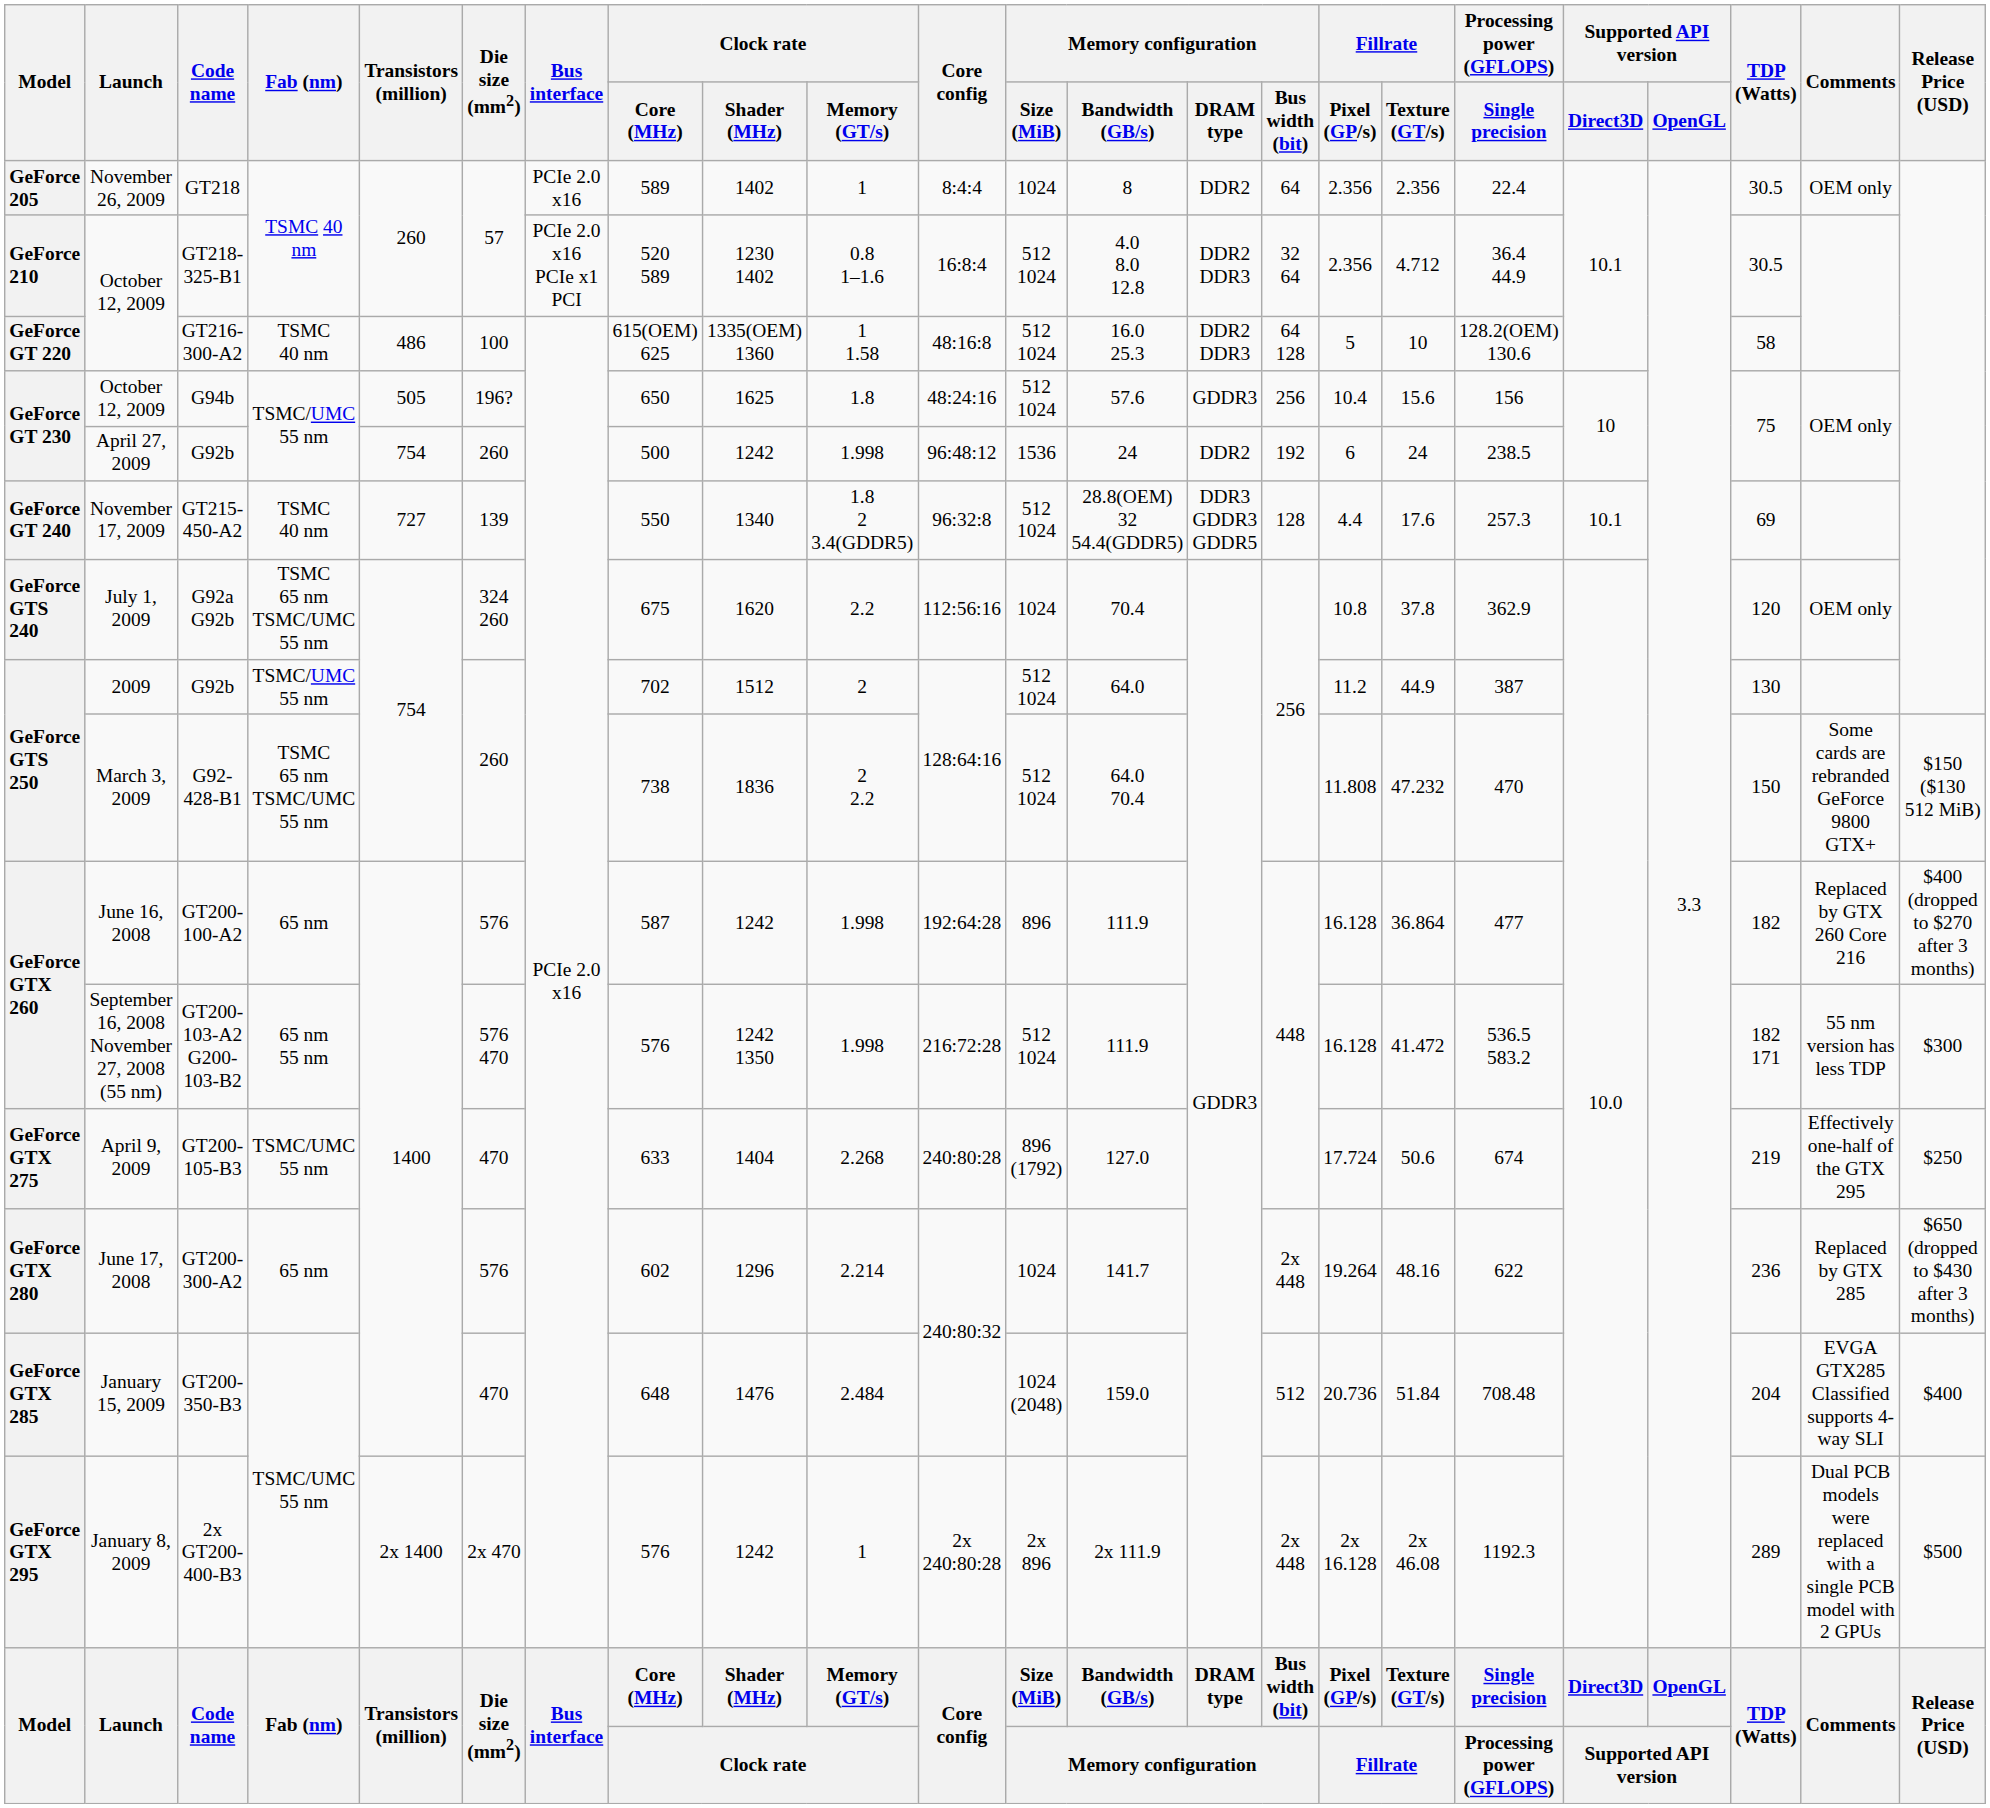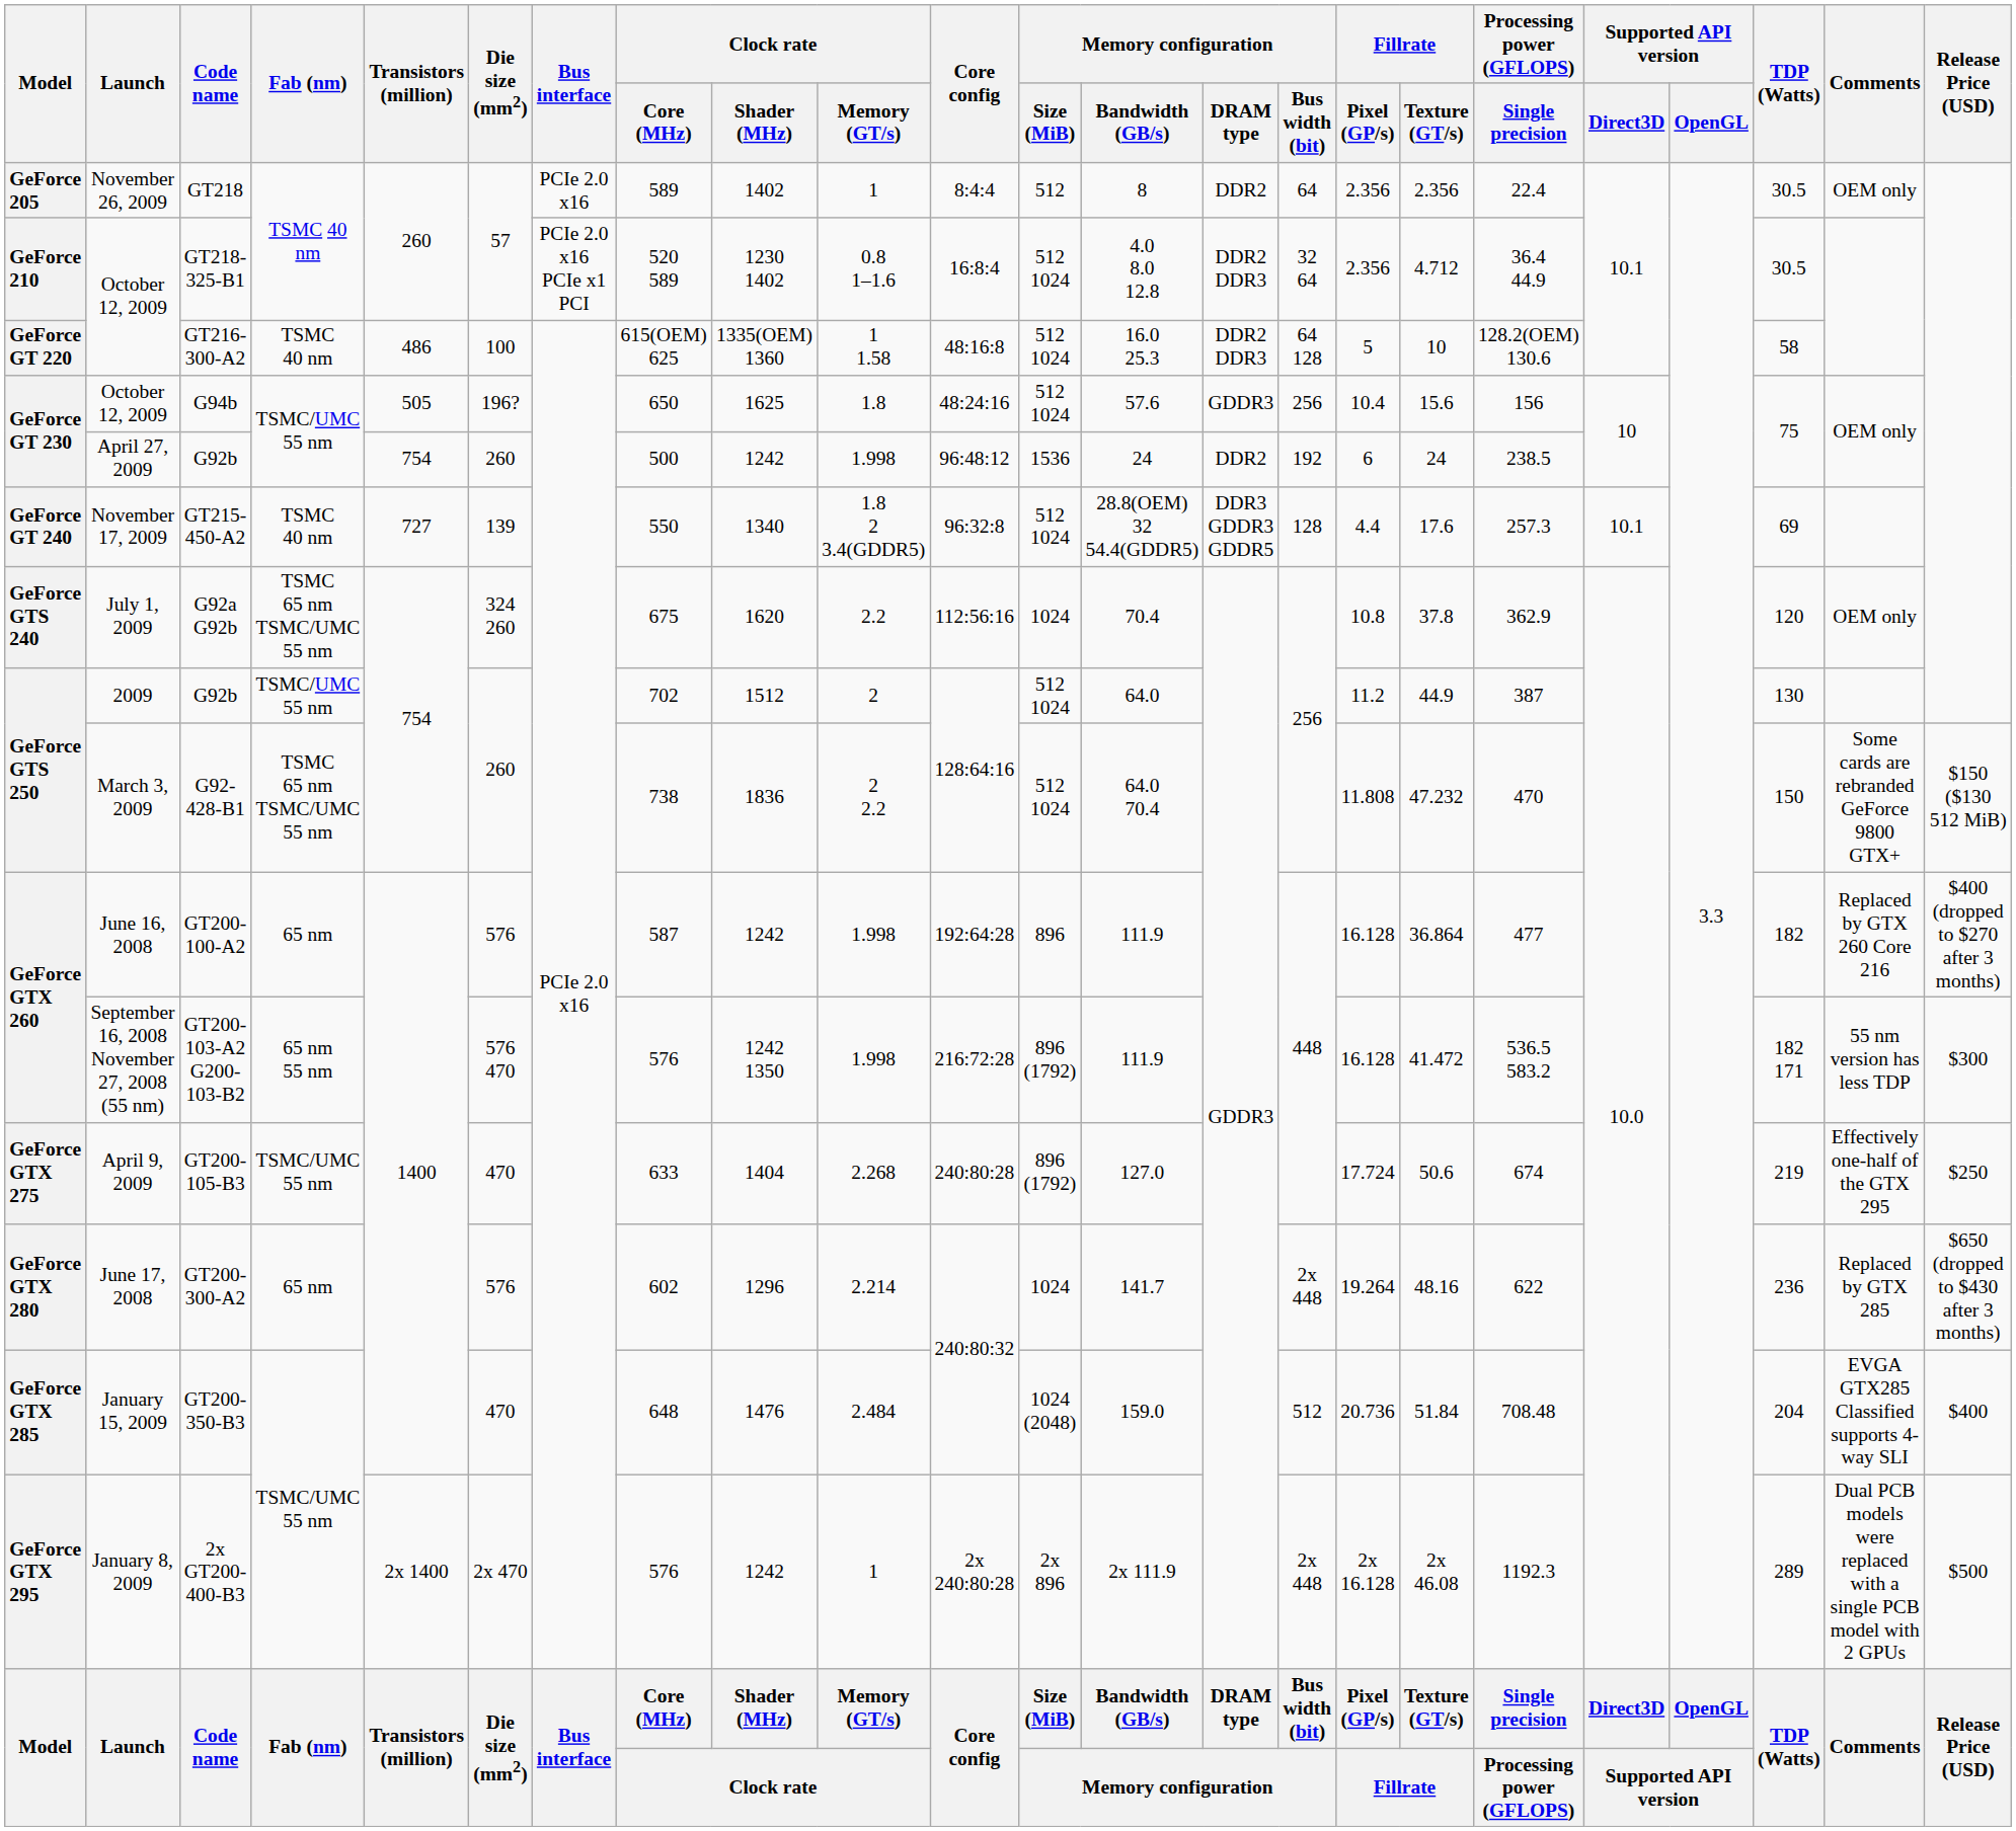GT218 | Memory configuration / Size (MiB): 1024 -> 512
GT200-103-A2 G200-103-B2 | Memory configuration / Size (MiB): 512 1024 -> 896 (1792)
